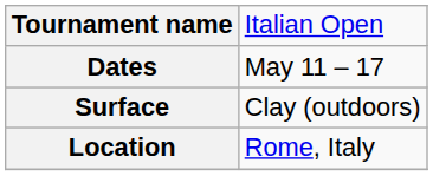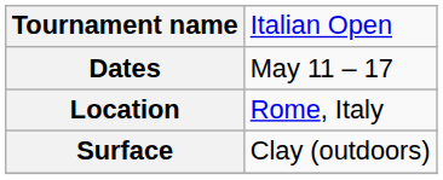rows swapped: Surface <-> Location
